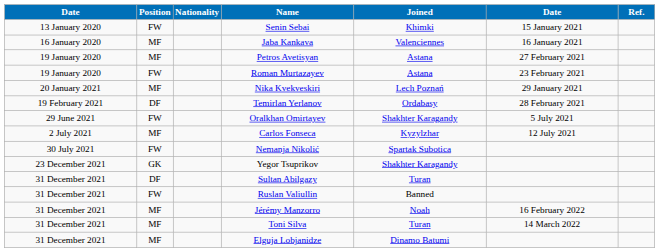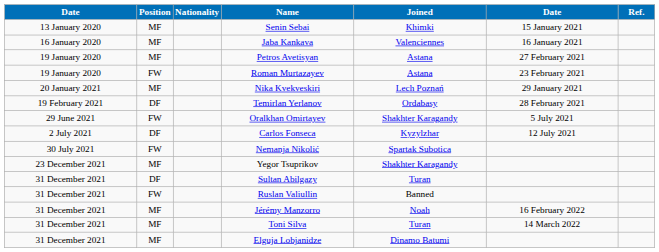Senin Sebai | Position: FW -> MF
Carlos Fonseca | Position: MF -> DF
Yegor Tsuprikov | Position: GK -> MF
